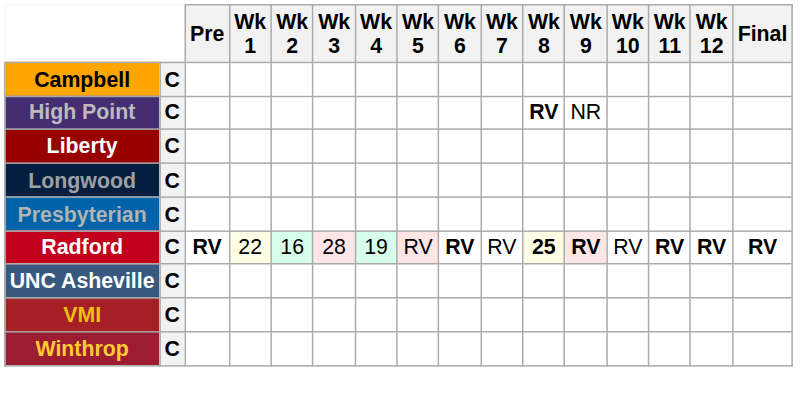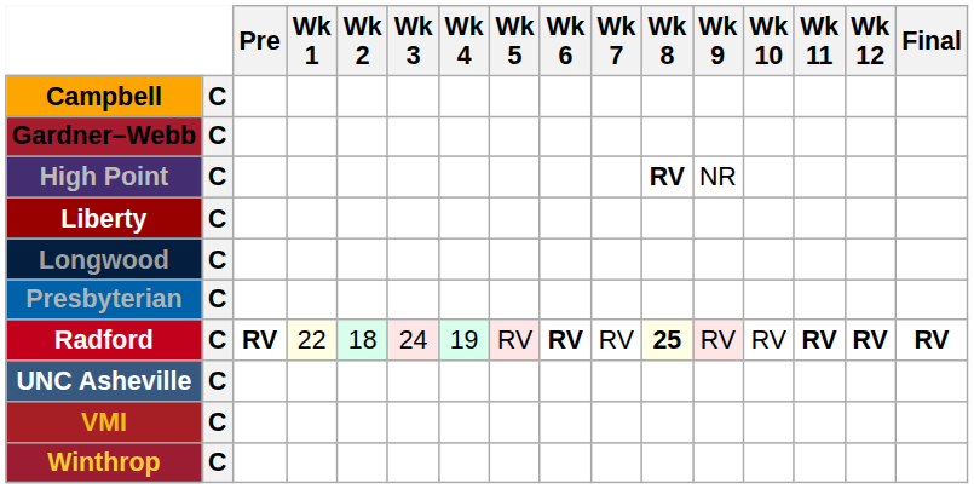+ row: Gardner–Webb | C
Radford | Wk 2: 16 -> 18
Radford | Wk 3: 28 -> 24
Radford | Wk 9: bold -> normal
